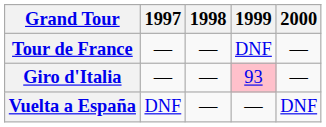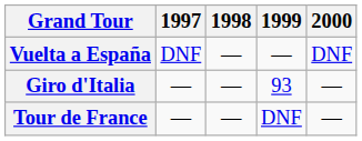rows swapped: Vuelta a España <-> Tour de France
Giro d'Italia | 1999: pink background -> no background
